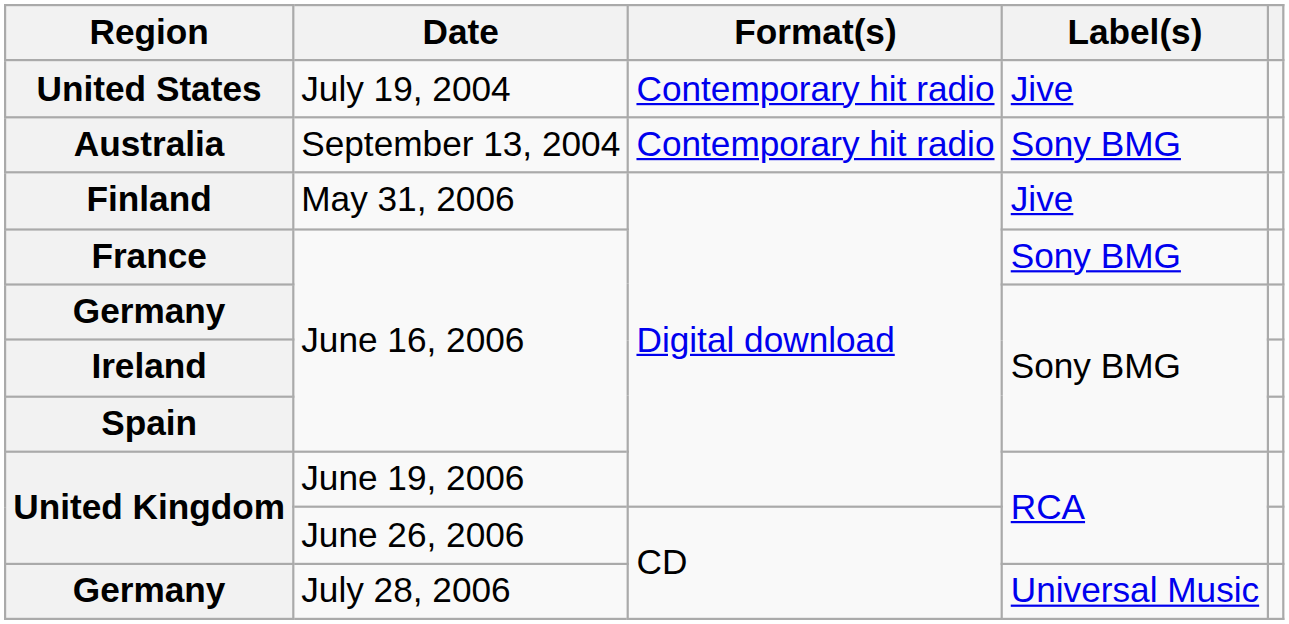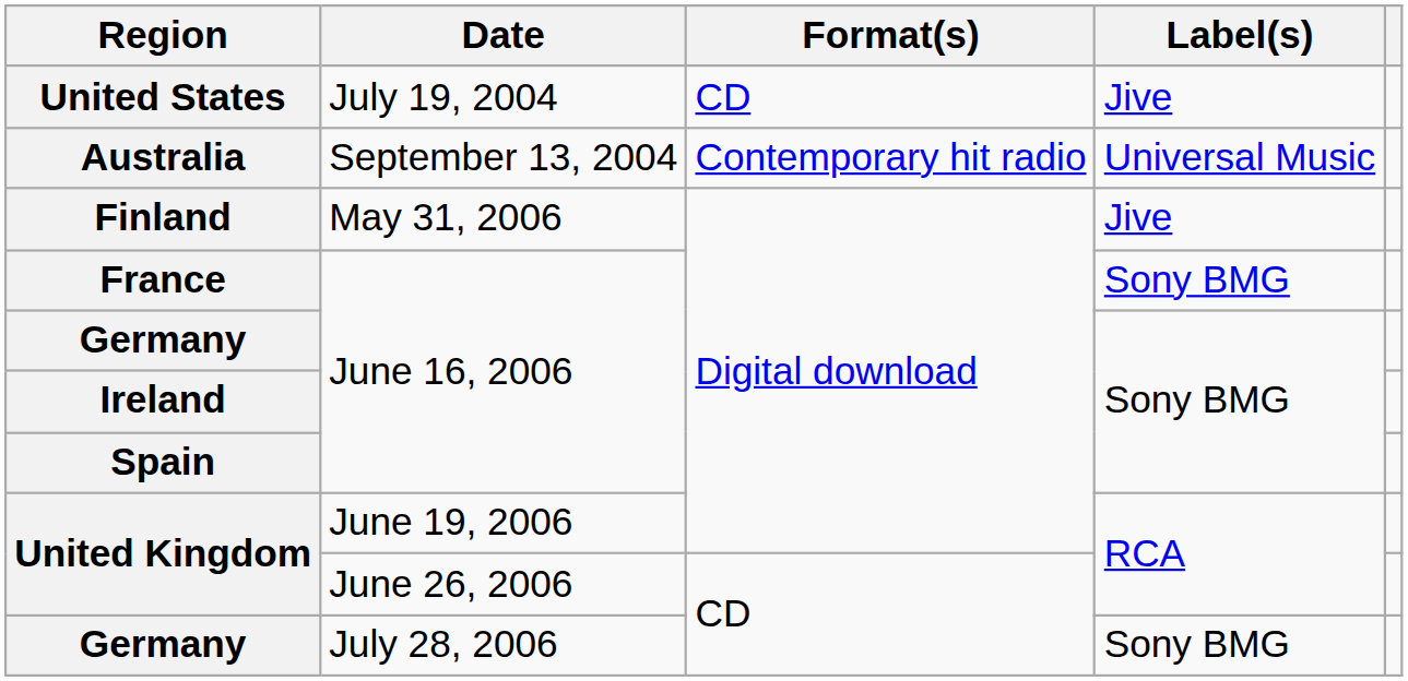United States | Format(s): Contemporary hit radio -> CD
Australia | Label(s): Sony BMG -> Universal Music
Germany / July 28, 2006 | Label(s): Universal Music -> Sony BMG
